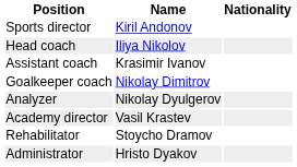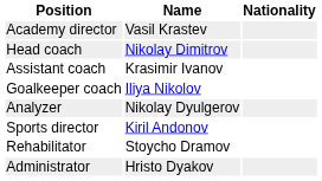rows swapped: Sports director <-> Academy director
Head coach | Name: Iliya Nikolov -> Nikolay Dimitrov
Goalkeeper coach | Name: Nikolay Dimitrov -> Iliya Nikolov
